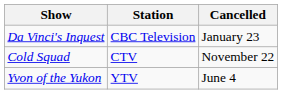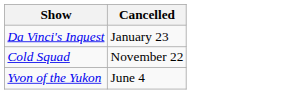- column: Station | CBC Television | CTV | YTV
